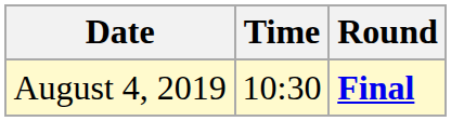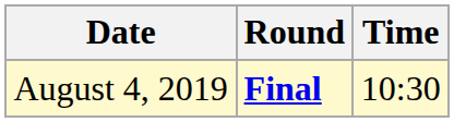columns swapped: Time <-> Round
